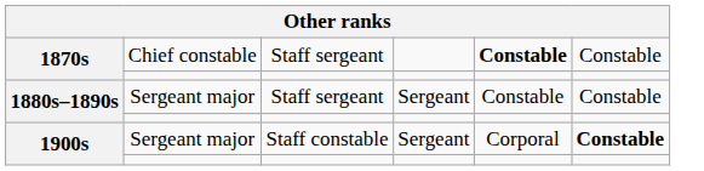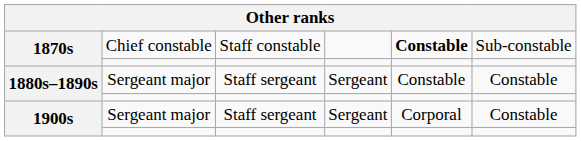1870s / Chief constable | column 3: Staff sergeant -> Staff constable
1870s / Chief constable | column 6: Constable -> Sub-constable
1900s / Sergeant major | column 3: Staff constable -> Staff sergeant
1900s / Sergeant major | column 6: bold -> normal
